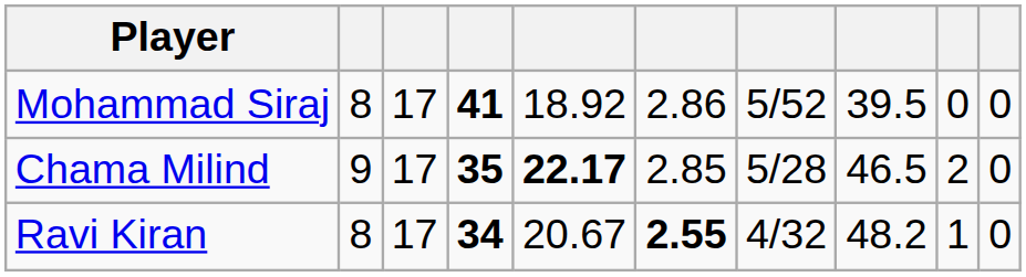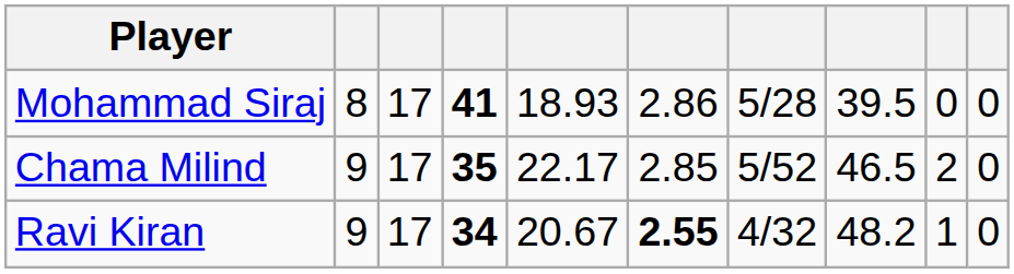Mohammad Siraj | column 5: 18.92 -> 18.93
Mohammad Siraj | column 7: 5/52 -> 5/28
Chama Milind | column 5: bold -> normal
Chama Milind | column 7: 5/28 -> 5/52
Ravi Kiran | column 2: 8 -> 9
